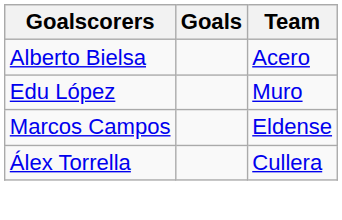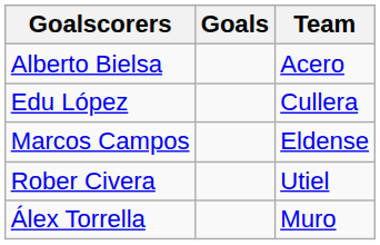Edu López | Team: Muro -> Cullera
+ row: Rober Civera | Utiel
Álex Torrella | Team: Cullera -> Muro
